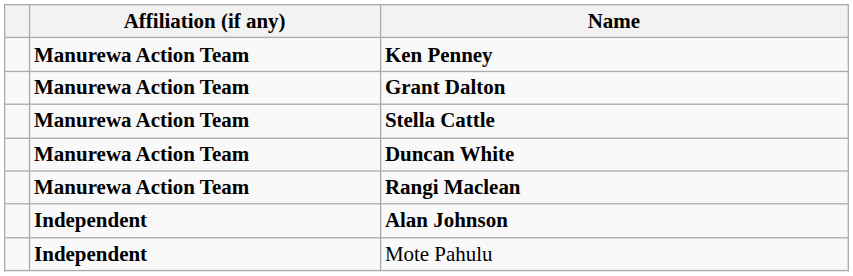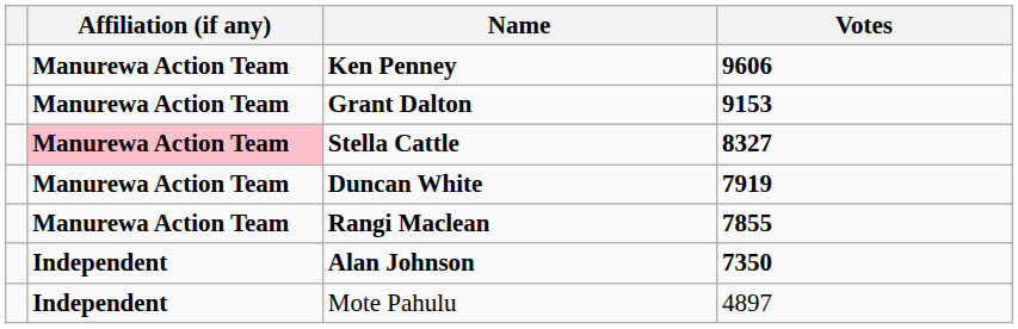+ column: Votes | 9606 | 9153 | 8327 | 7919 | 7855 | 7350 | 4897
Stella Cattle | Affiliation (if any): no background -> pink background
